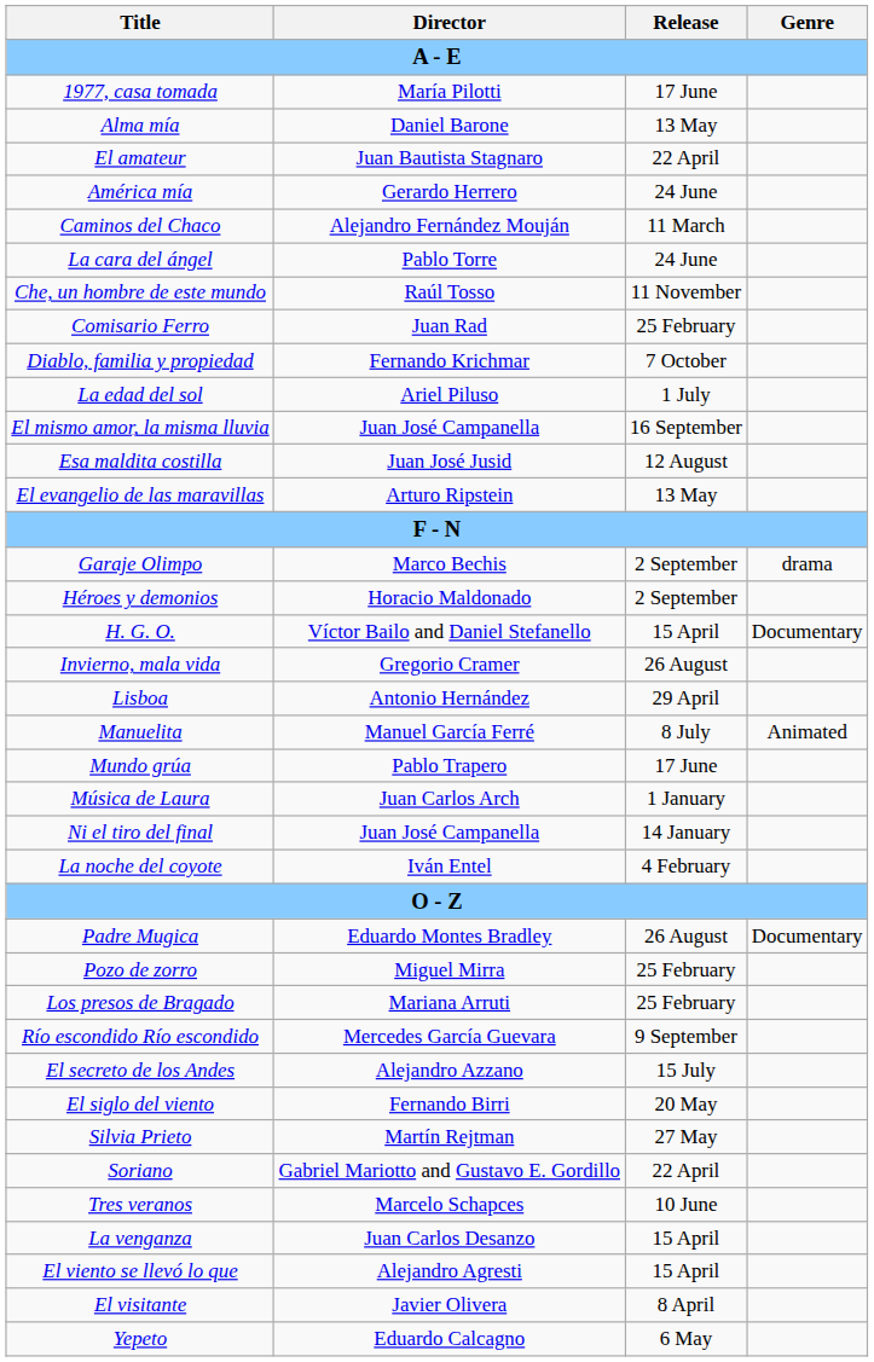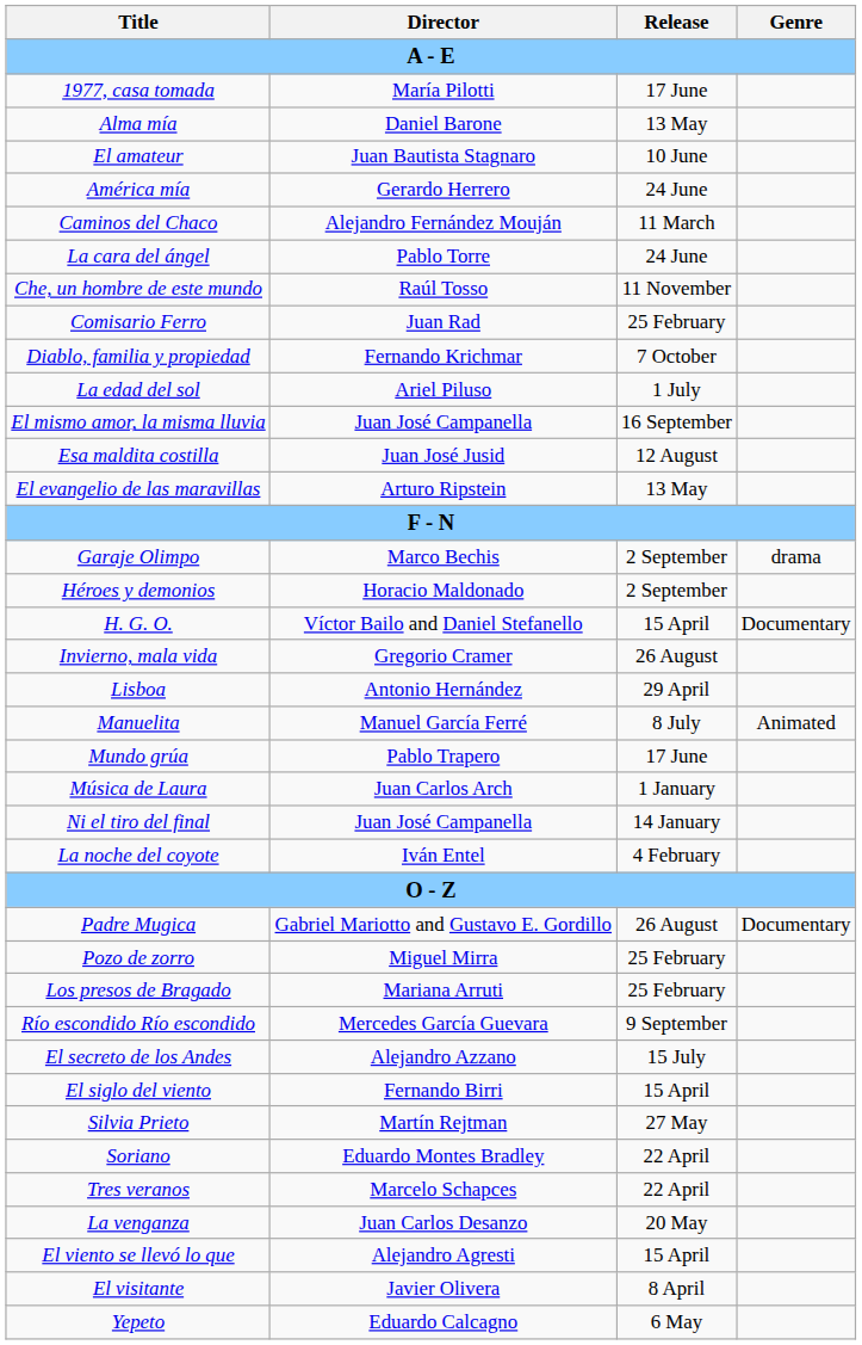El amateur | Release: 22 April -> 10 June
Padre Mugica | Director: Eduardo Montes Bradley -> Gabriel Mariotto and Gustavo E. Gordillo
El siglo del viento | Release: 20 May -> 15 April
Soriano | Director: Gabriel Mariotto and Gustavo E. Gordillo -> Eduardo Montes Bradley
Tres veranos | Release: 10 June -> 22 April
La venganza | Release: 15 April -> 20 May
